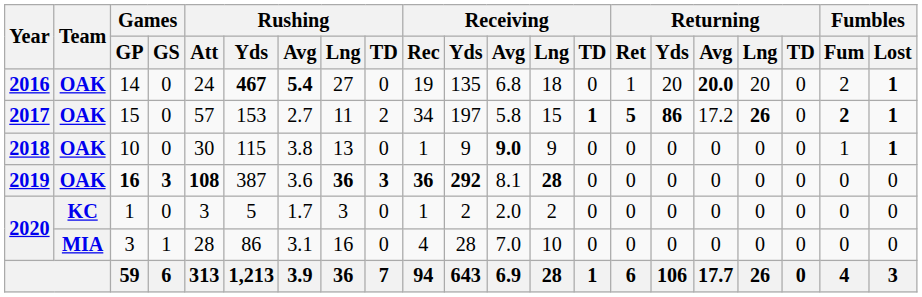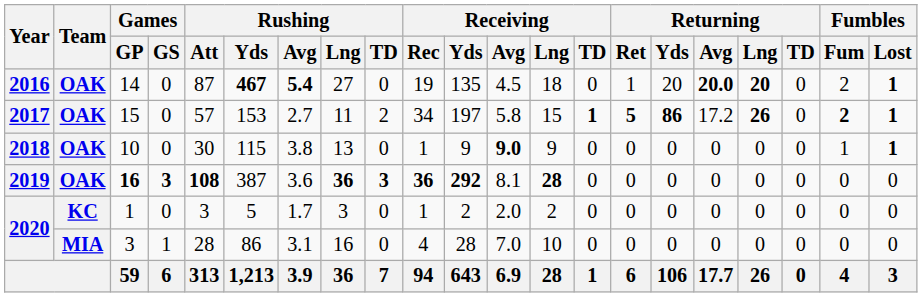14 | Rushing / Att: 24 -> 87
14 | Receiving / Avg: 6.8 -> 4.5
14 | Returning / Lng: normal -> bold
